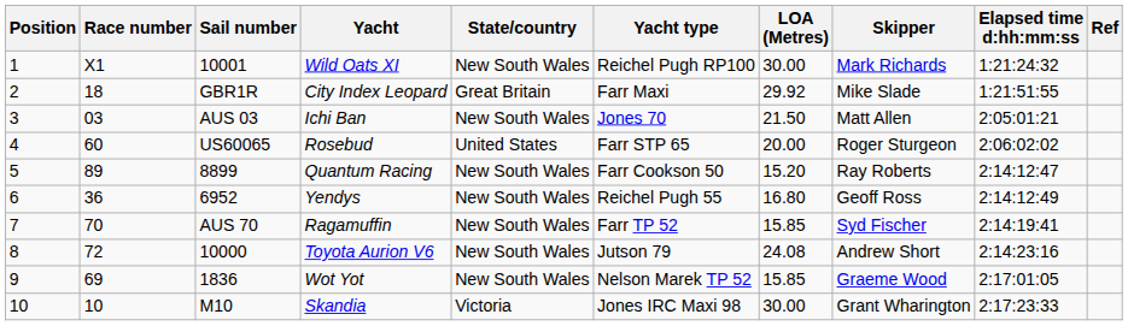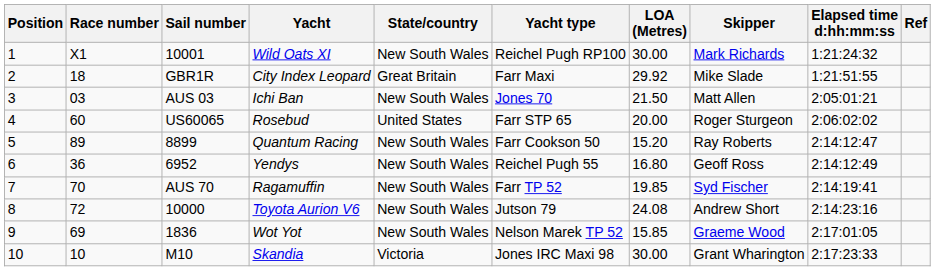Ragamuffin | LOA (Metres): 15.85 -> 19.85
